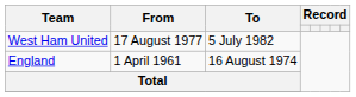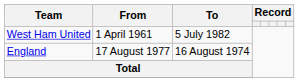West Ham United | From: 17 August 1977 -> 1 April 1961
England | From: 1 April 1961 -> 17 August 1977
